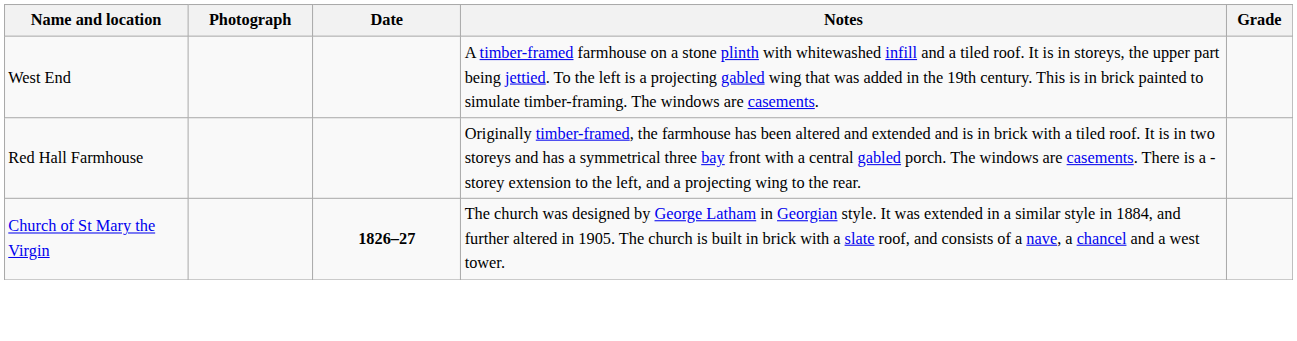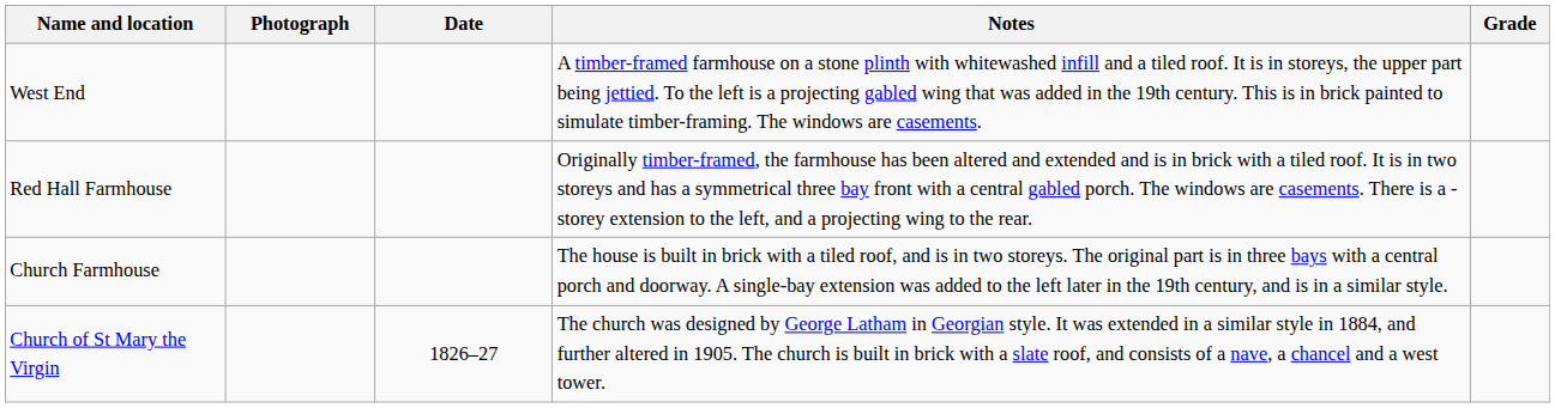+ row: Church Farmhouse | The house is built in brick with a tiled roof, and is in two storeys. The original part is in three bays with a central porch and doorway. A single-bay extension was added to the left later in the 19th century, and is in a similar style.
Church of St Mary the Virgin | Date: bold -> normal
